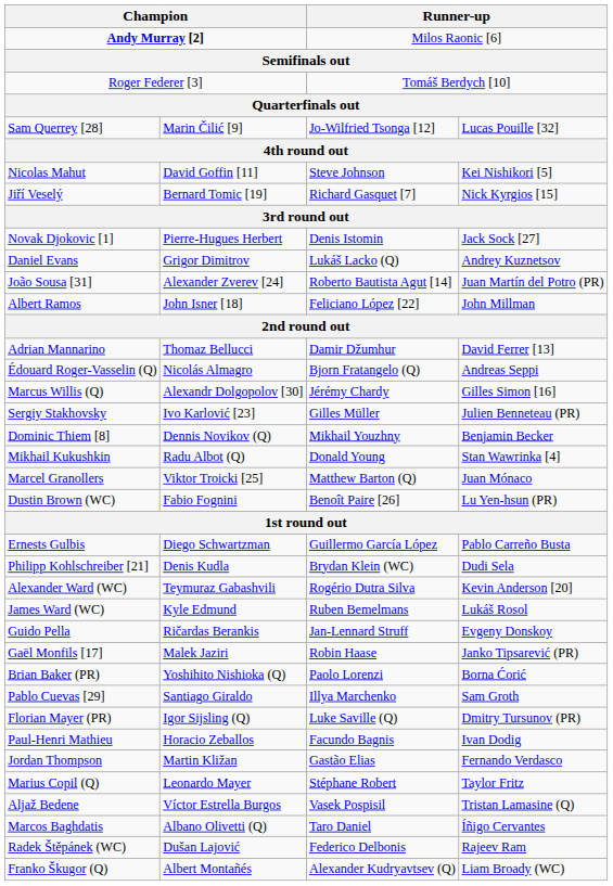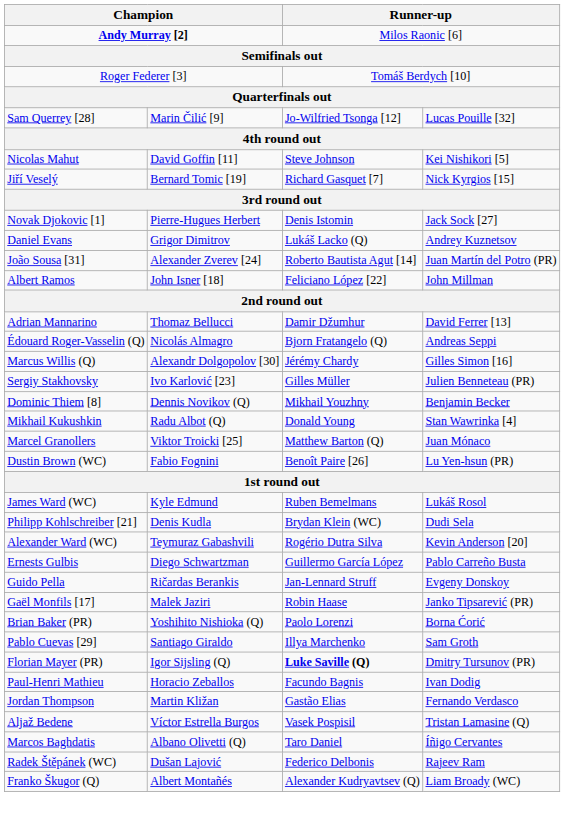rows swapped: James Ward (WC) <-> Ernests Gulbis
Florian Mayer (PR) | column 3: normal -> bold
- row: Marius Copil (Q) | Leonardo Mayer | Stéphane Robert | Taylor Fritz
